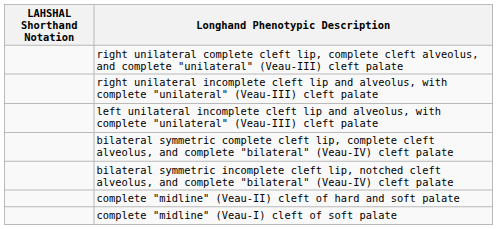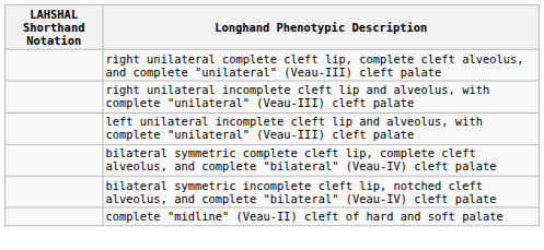- row: complete "midline" (Veau-I) cleft of soft palate
